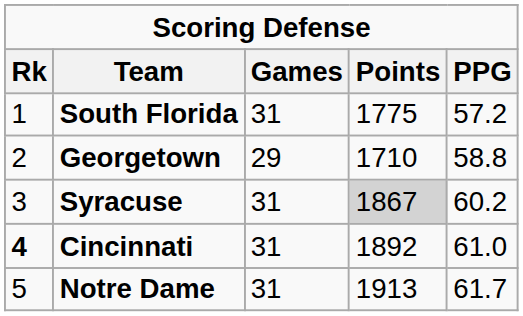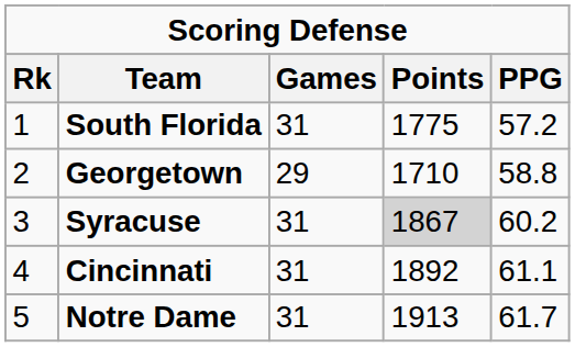Cincinnati | Rk: bold -> normal
Cincinnati | PPG: 61.0 -> 61.1
